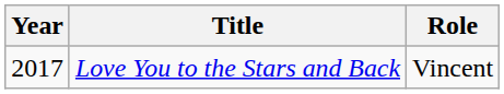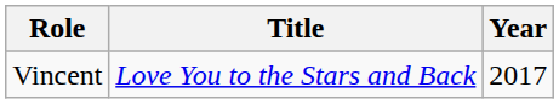columns swapped: Year <-> Role
